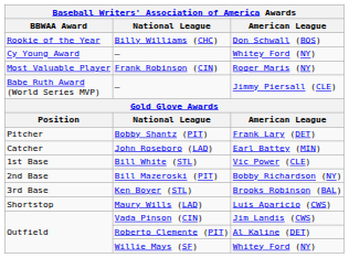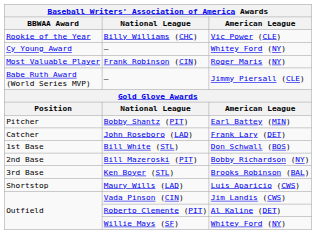Billy Williams (CHC) | American League: Don Schwall (BOS) -> Vic Power (CLE)
Bobby Shantz (PIT) | American League: Frank Lary (DET) -> Earl Battey (MIN)
John Roseboro (LAD) | American League: Earl Battey (MIN) -> Frank Lary (DET)
Bill White (STL) | American League: Vic Power (CLE) -> Don Schwall (BOS)
